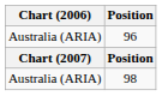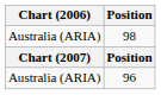rows swapped: 96 <-> 98
